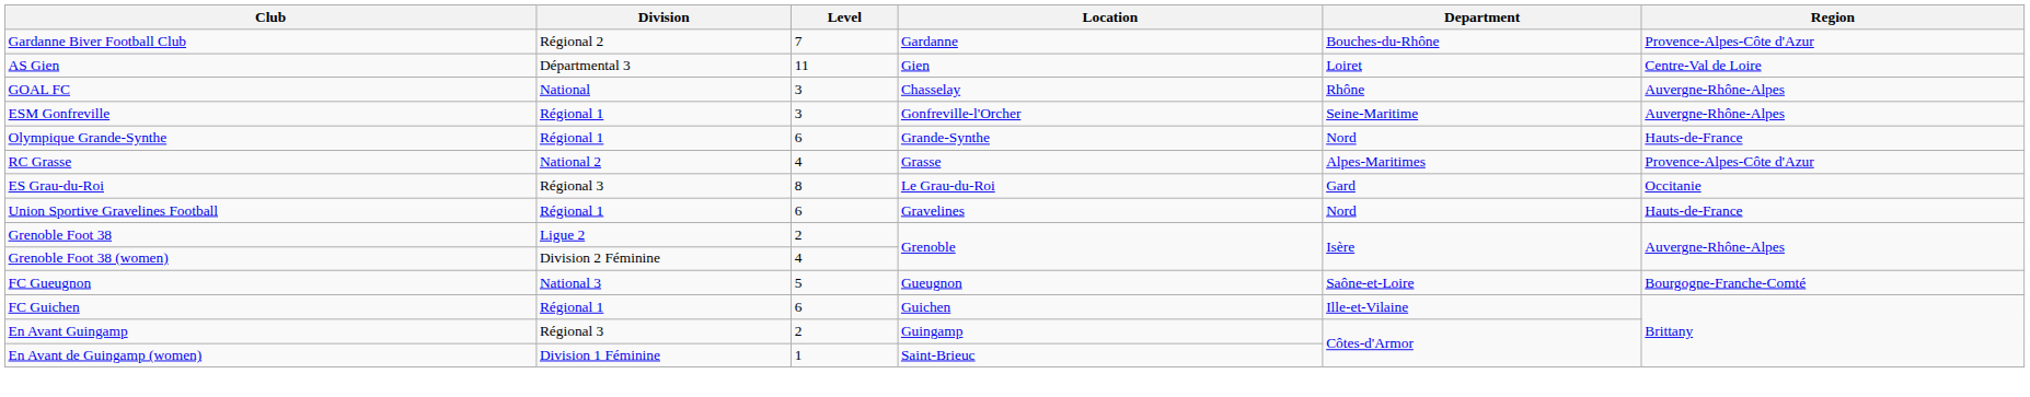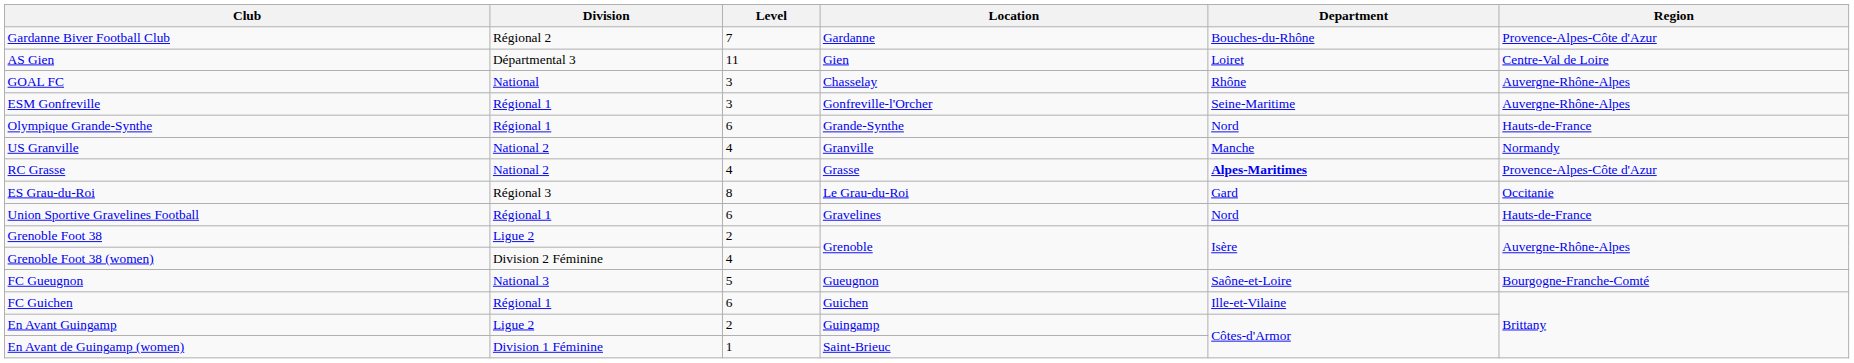+ row: US Granville | National 2 | 4 | Granville | Manche | Normandy
RC Grasse | Department: normal -> bold
En Avant Guingamp | Division: Régional 3 -> Ligue 2
